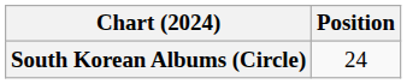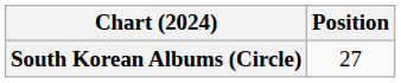South Korean Albums (Circle) | Position: 24 -> 27
